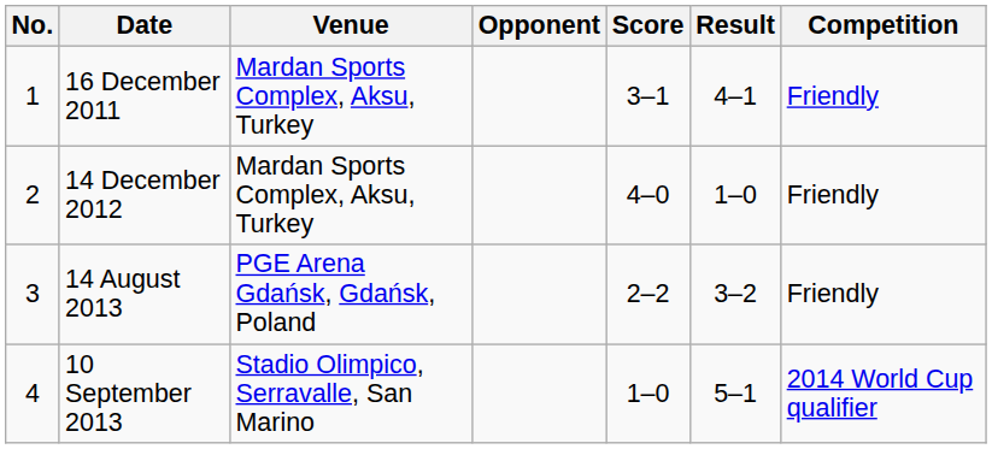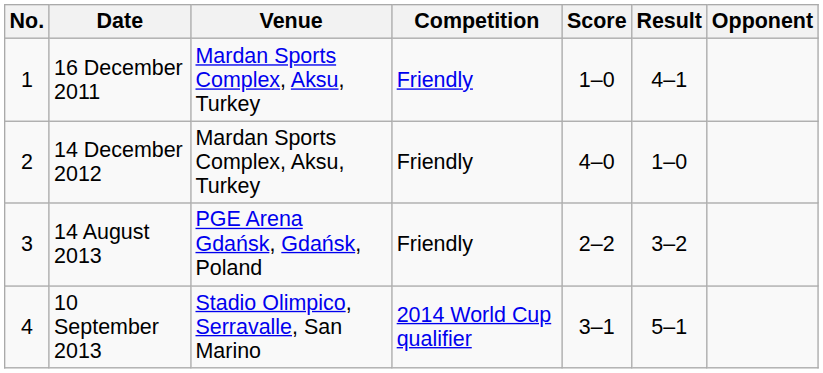columns swapped: Opponent <-> Competition
16 December 2011 | Score: 3–1 -> 1–0
10 September 2013 | Score: 1–0 -> 3–1
